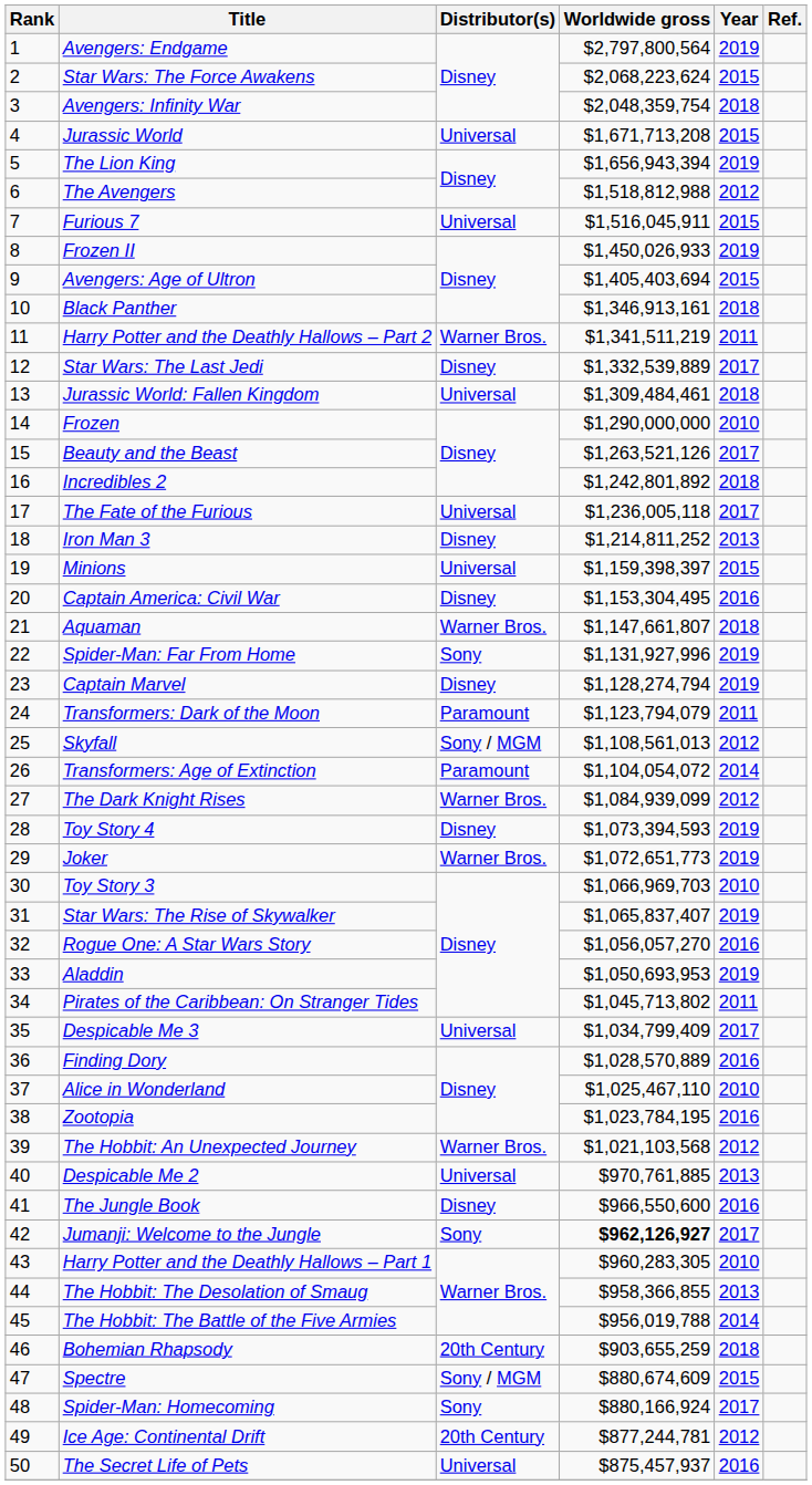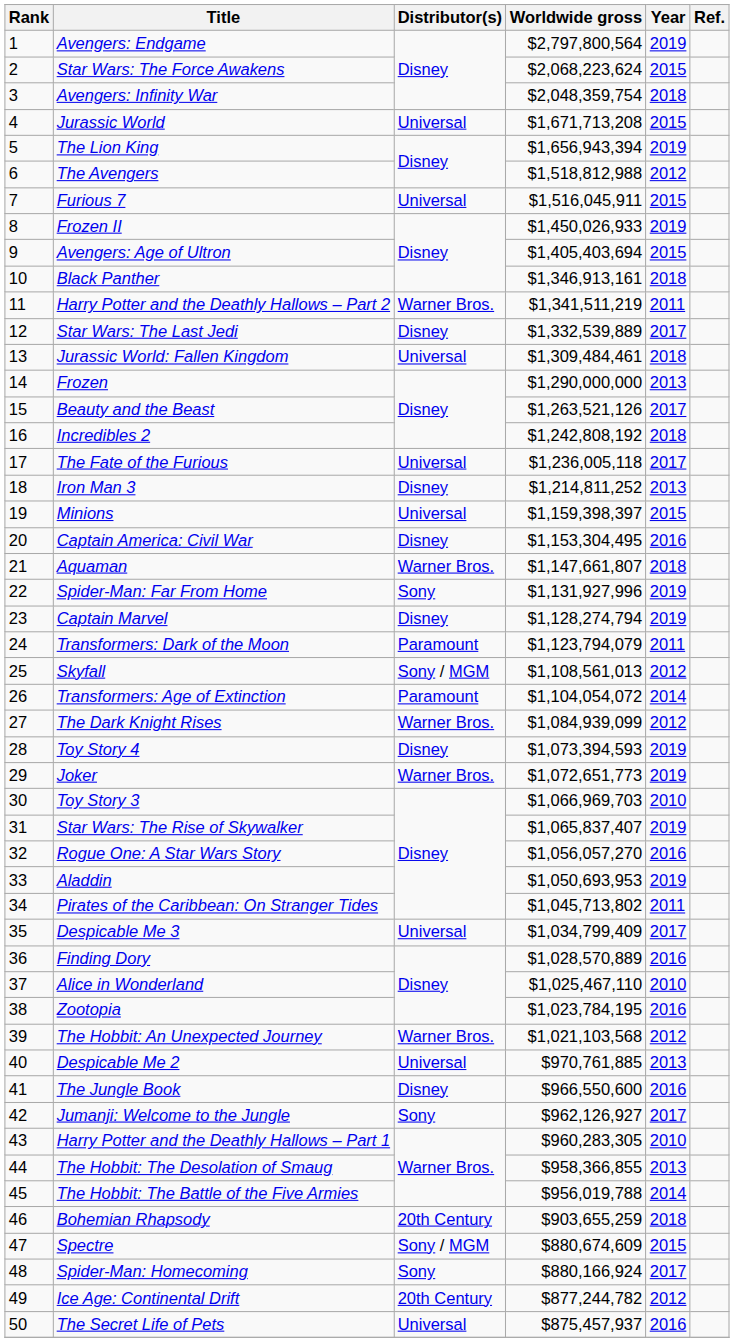Frozen | Year: 2010 -> 2013
Incredibles 2 | Worldwide gross: $1,242,801,892 -> $1,242,808,192
Jumanji: Welcome to the Jungle | Worldwide gross: bold -> normal
Ice Age: Continental Drift | Worldwide gross: $877,244,781 -> $877,244,782
